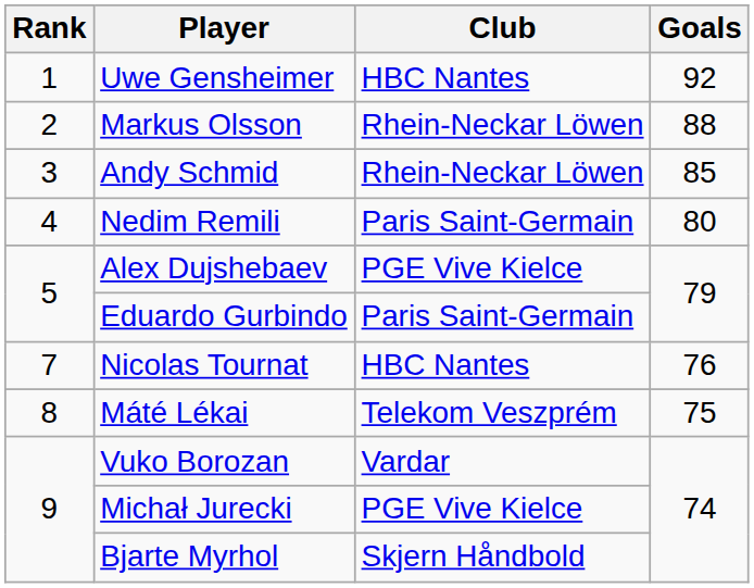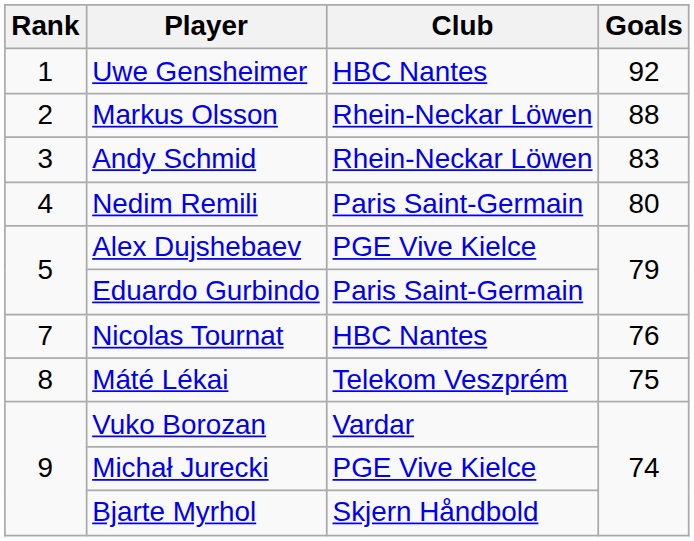Andy Schmid | Goals: 85 -> 83
